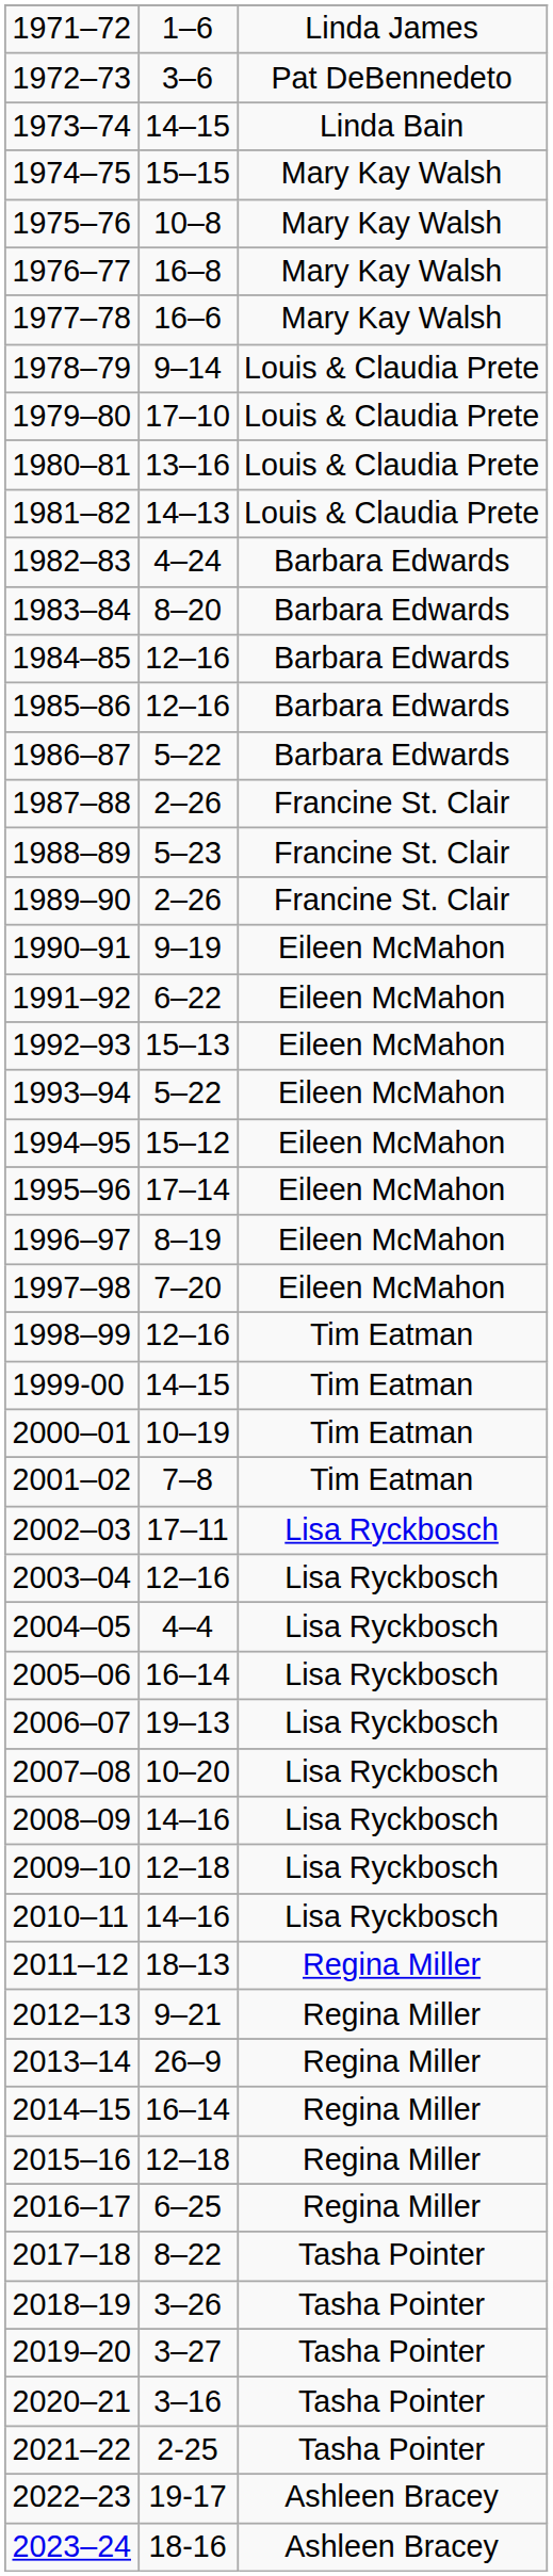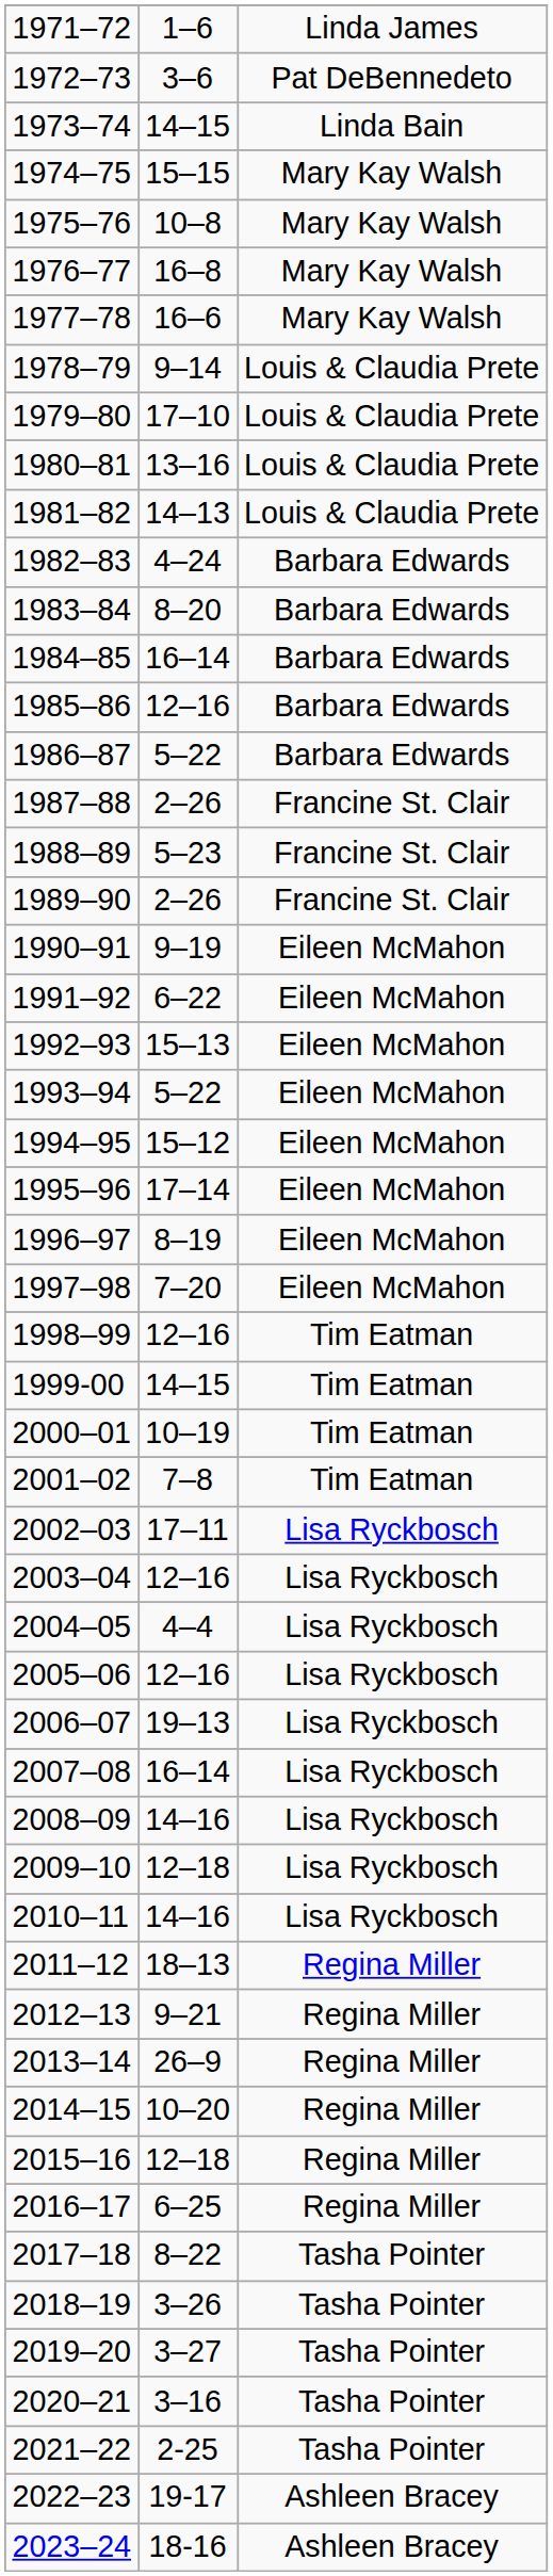1984–85 | column 2: 12–16 -> 16–14
2005–06 | column 2: 16–14 -> 12–16
2007–08 | column 2: 10–20 -> 16–14
2014–15 | column 2: 16–14 -> 10–20
